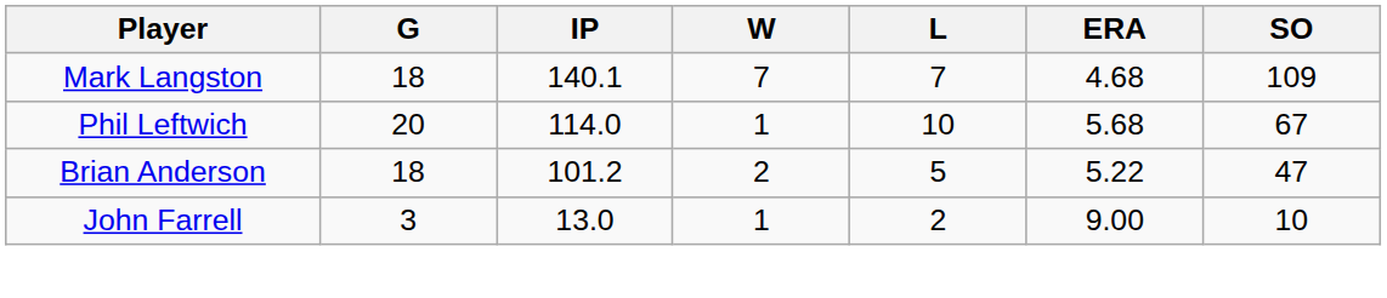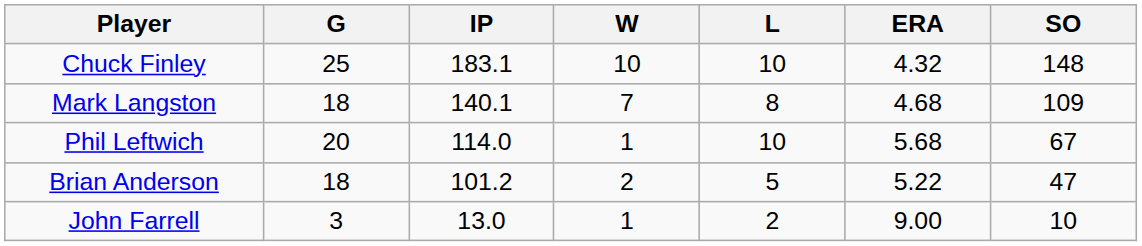+ row: Chuck Finley | 25 | 183.1 | 10 | 10 | 4.32 | 148
Mark Langston | L: 7 -> 8
